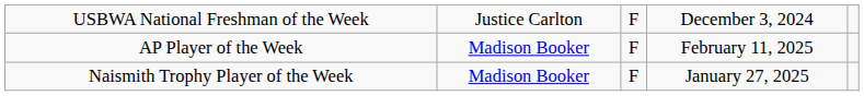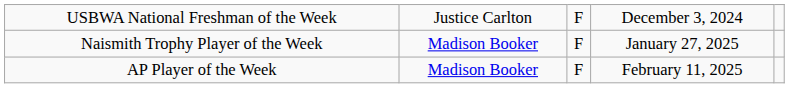rows swapped: Naismith Trophy Player of the Week <-> AP Player of the Week
